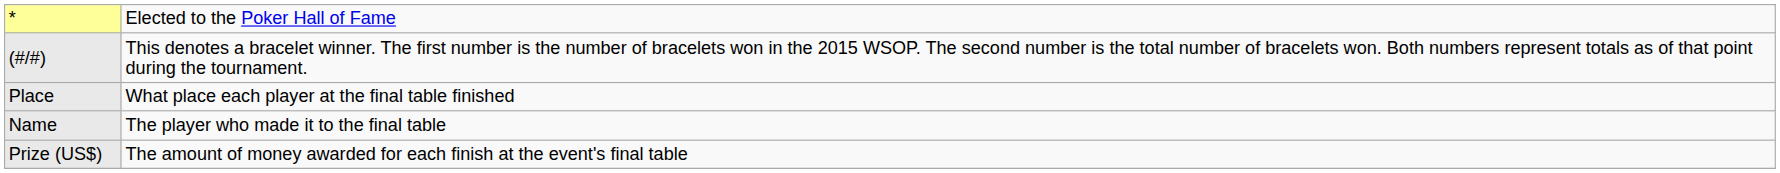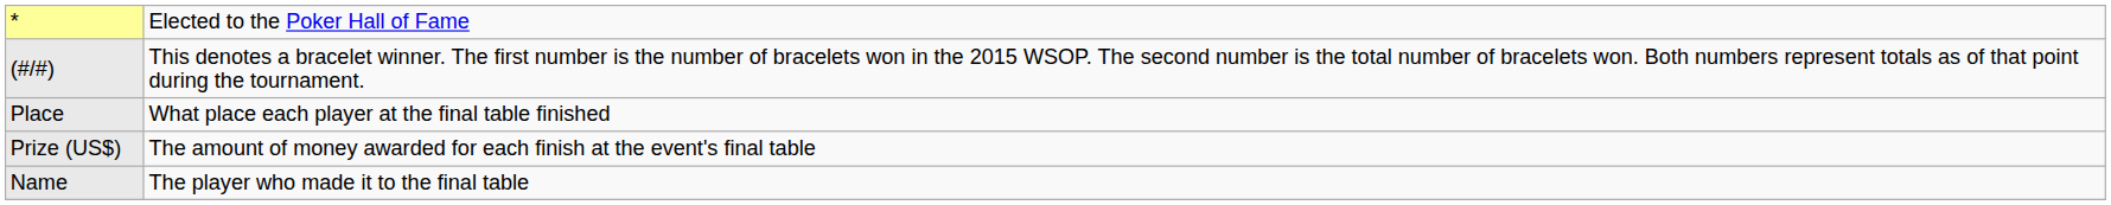rows swapped: Name <-> Prize (US$)
